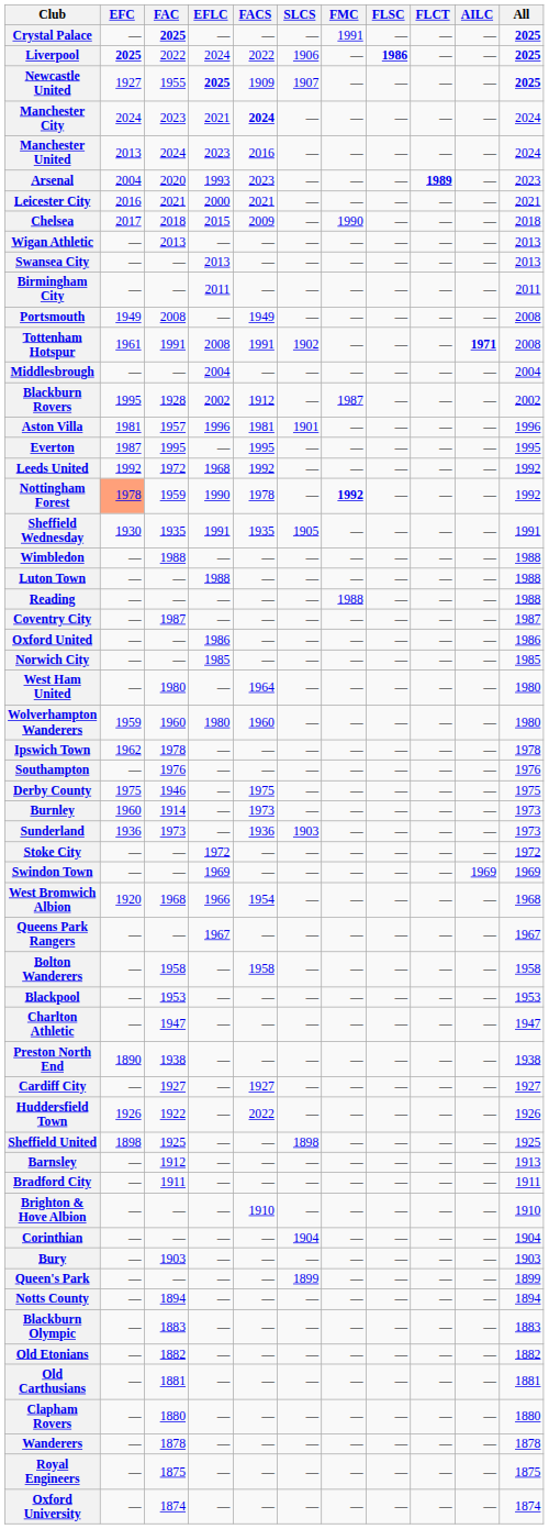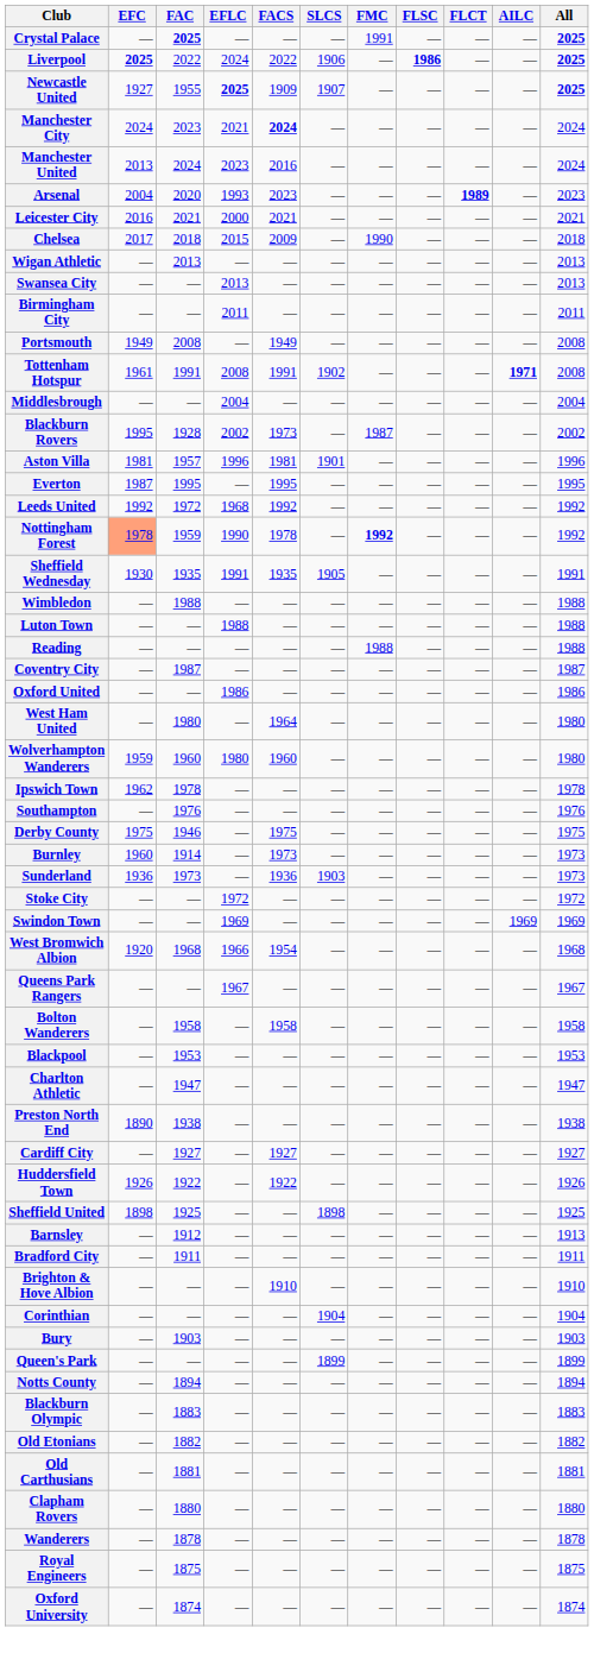Blackburn Rovers | FACS: 1912 -> 1973
- row: Norwich City | — | — | 1985 | — | — | — | — | — | — | 1985
Huddersfield Town | FACS: 2022 -> 1922
